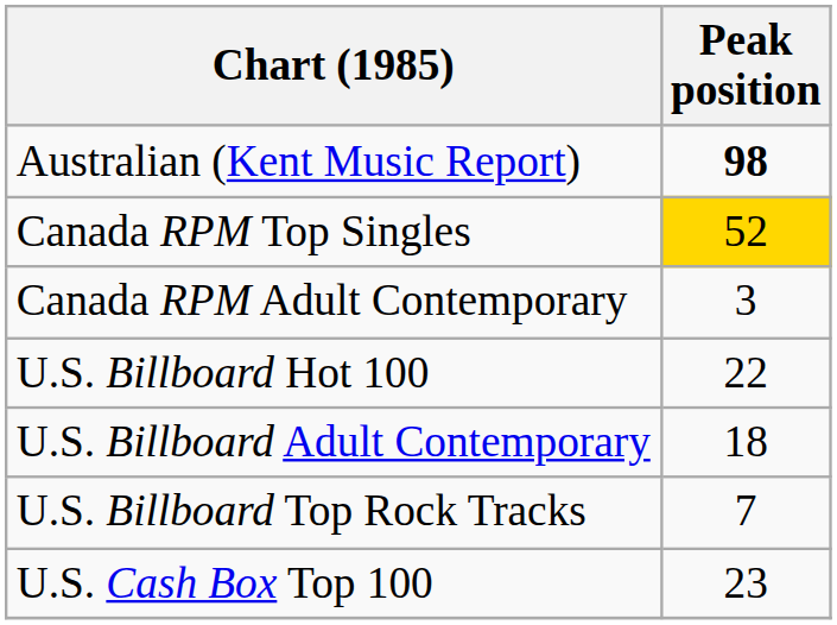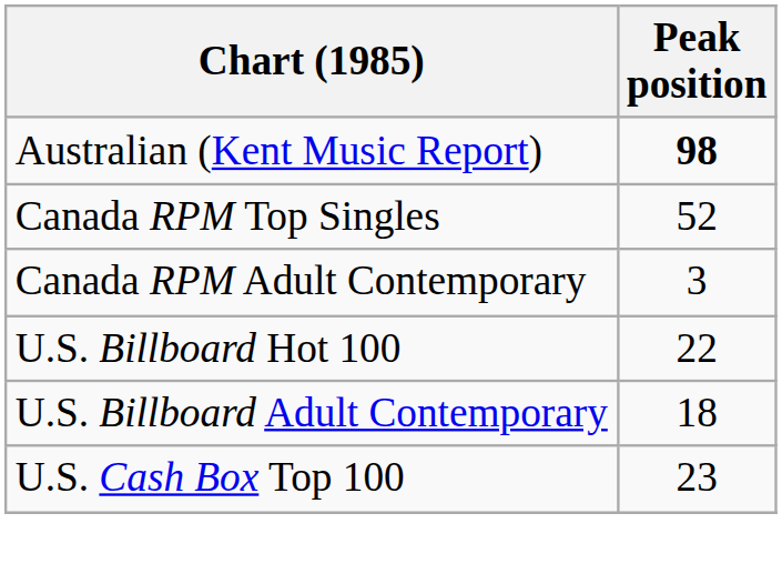Canada RPM Top Singles | Peak position: gold background -> no background
- row: U.S. Billboard Top Rock Tracks | 7
